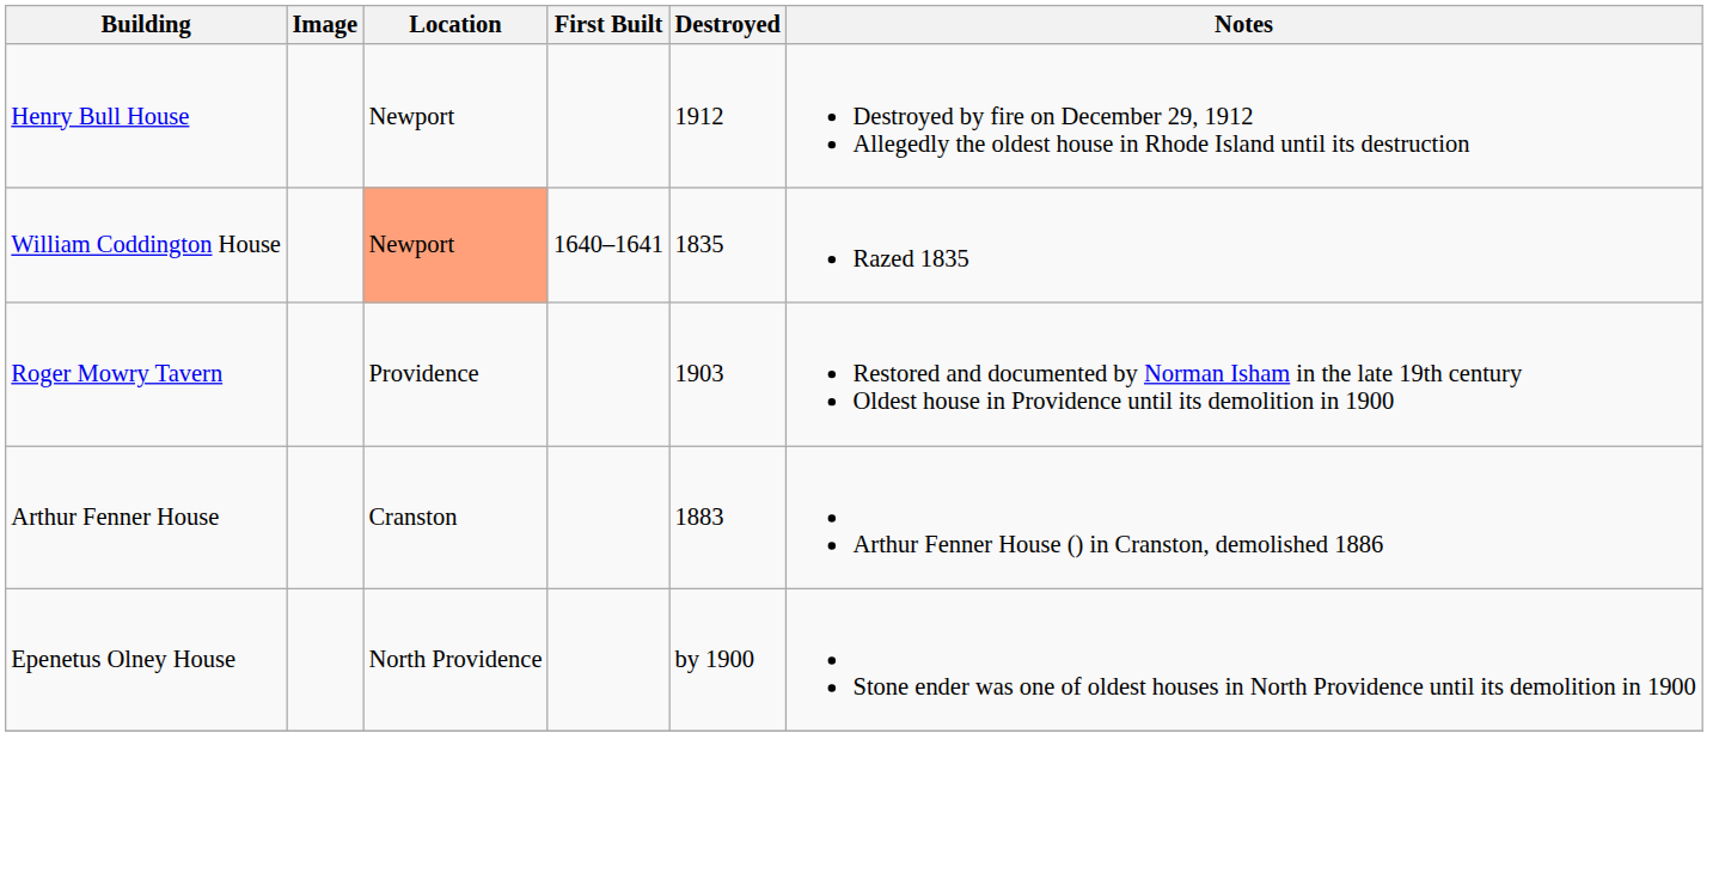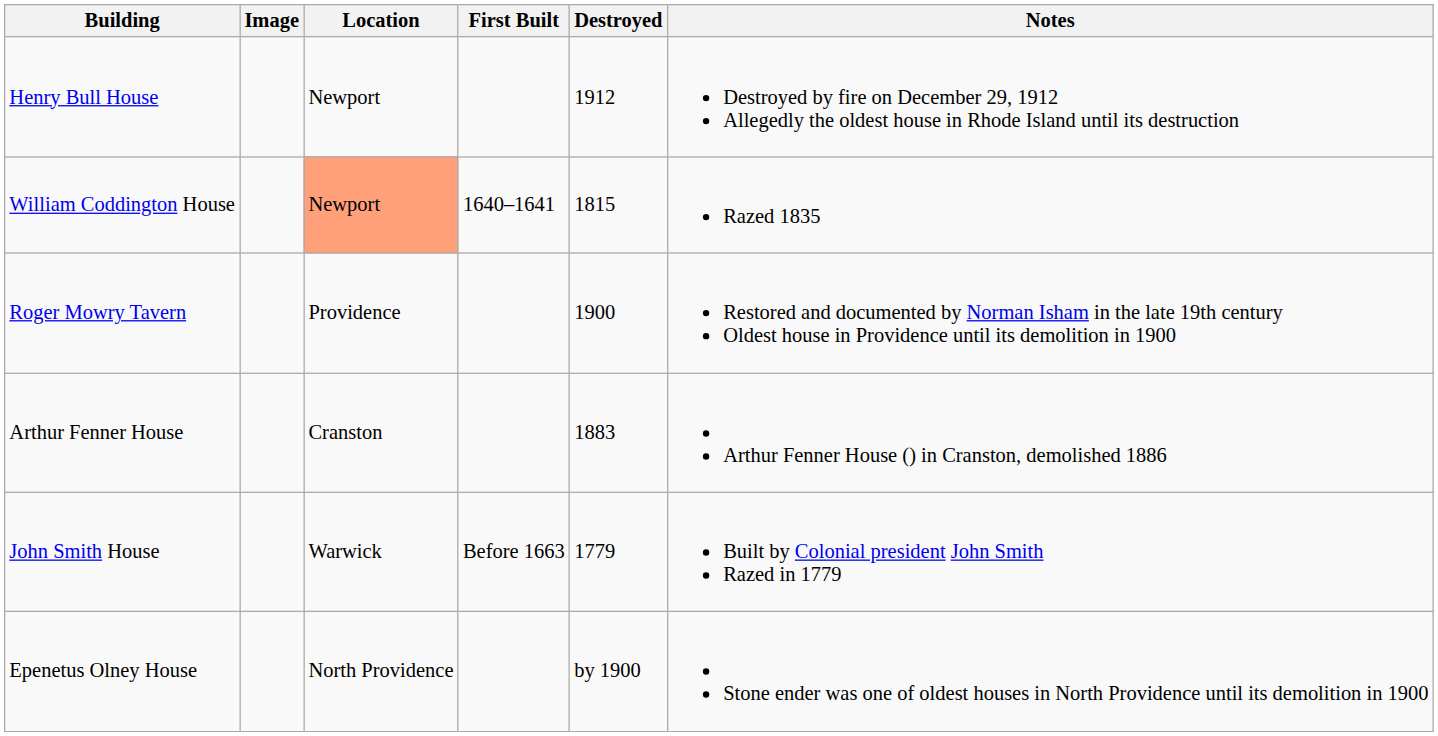William Coddington House | Destroyed: 1835 -> 1815
Roger Mowry Tavern | Destroyed: 1903 -> 1900
+ row: John Smith House | Warwick | Before 1663 | 1779 | Built by Colonial president John Smith Razed in 1779
